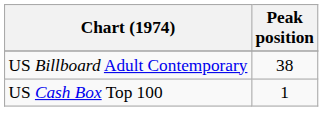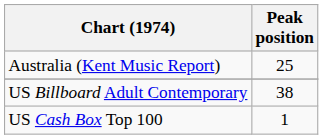+ row: Australia (Kent Music Report) | 25
